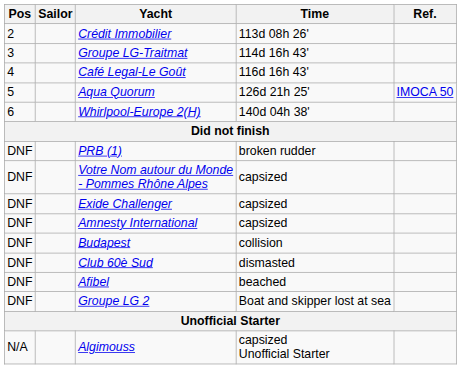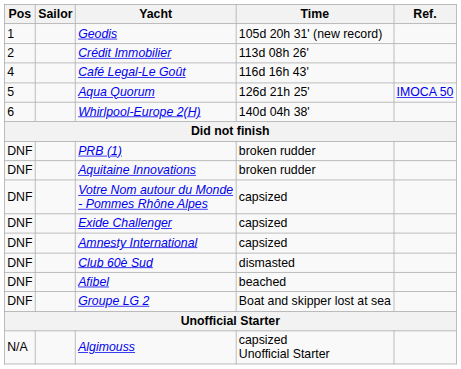+ row: 1 | Geodis | 105d 20h 31' (new record)
- row: 3 | Groupe LG-Traitmat | 114d 16h 43'
+ row: DNF | Aquitaine Innovations | broken rudder
- row: DNF | Budapest | collision
